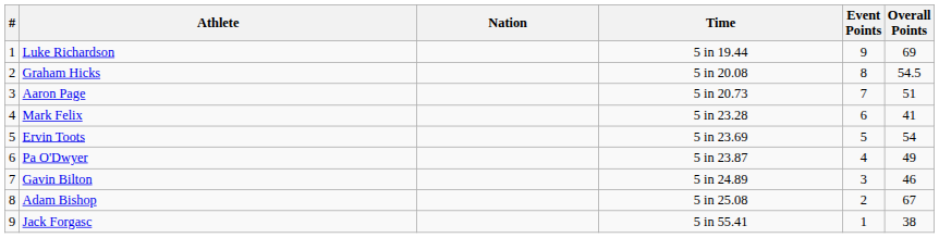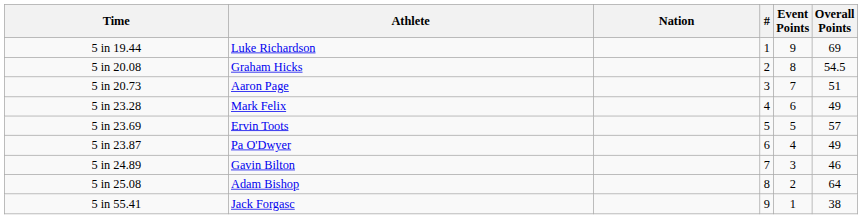columns swapped: # <-> Time
Mark Felix | Overall Points: 41 -> 49
Ervin Toots | Overall Points: 54 -> 57
Adam Bishop | Overall Points: 67 -> 64
